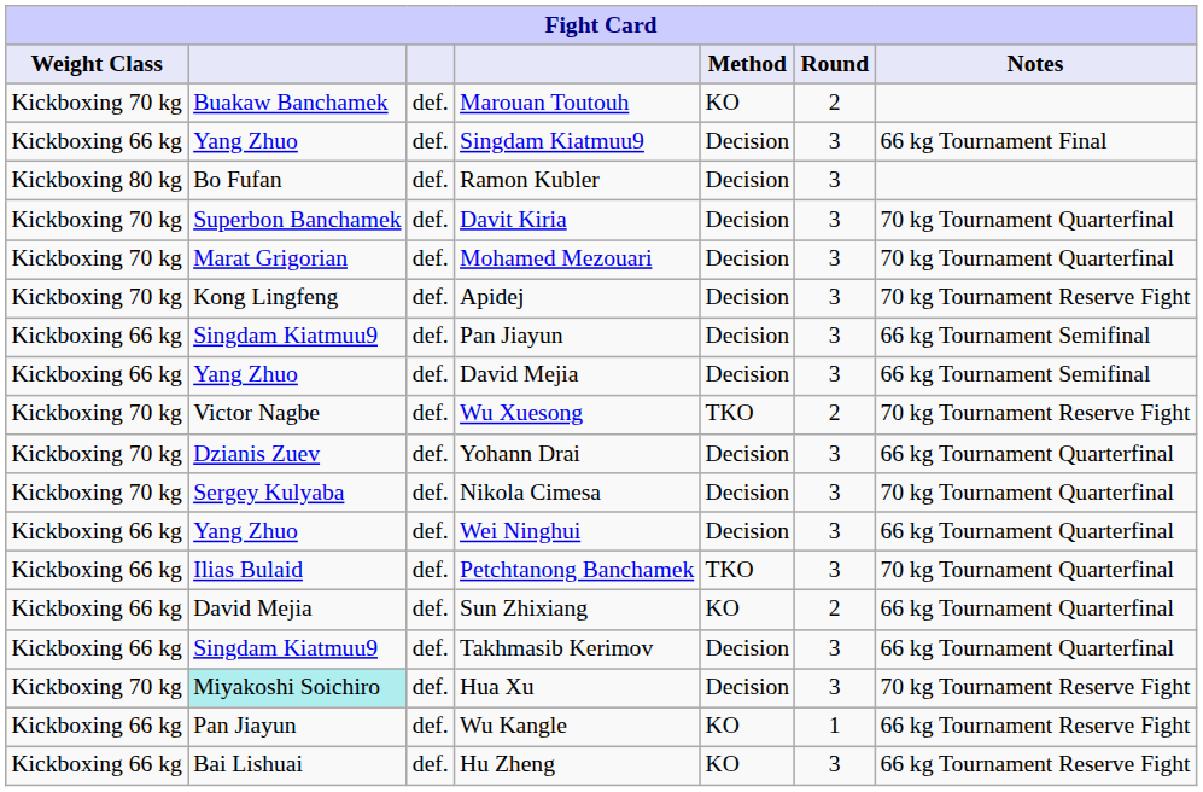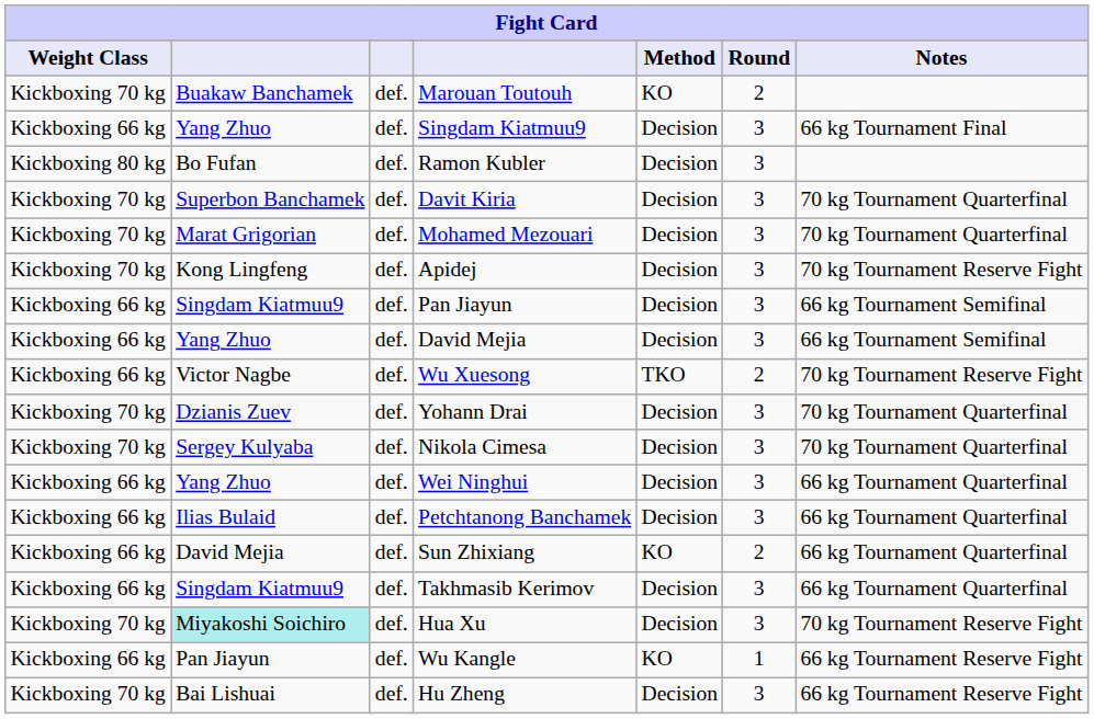Wu Xuesong | Weight Class: Kickboxing 70 kg -> Kickboxing 66 kg
Yohann Drai | Notes: 66 kg Tournament Quarterfinal -> 70 kg Tournament Quarterfinal
Petchtanong Banchamek | Method: TKO -> Decision
Petchtanong Banchamek | Notes: 70 kg Tournament Quarterfinal -> 66 kg Tournament Quarterfinal
Hu Zheng | Weight Class: Kickboxing 66 kg -> Kickboxing 70 kg
Hu Zheng | Method: KO -> Decision
